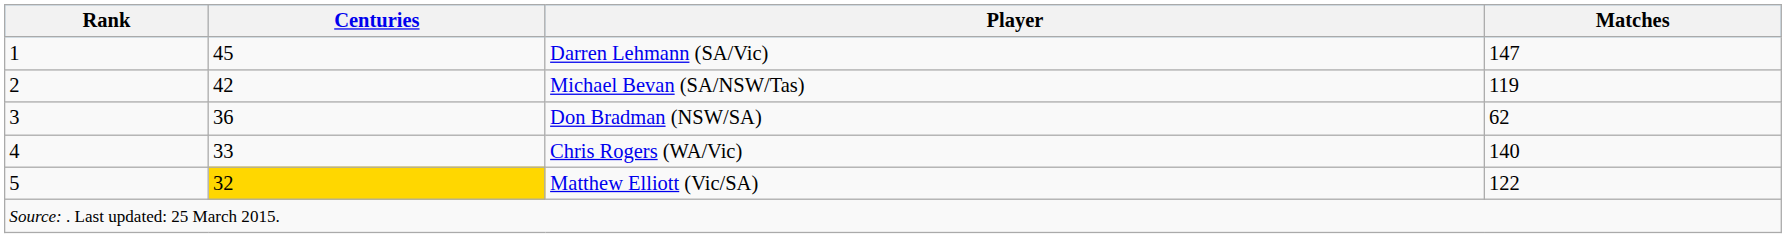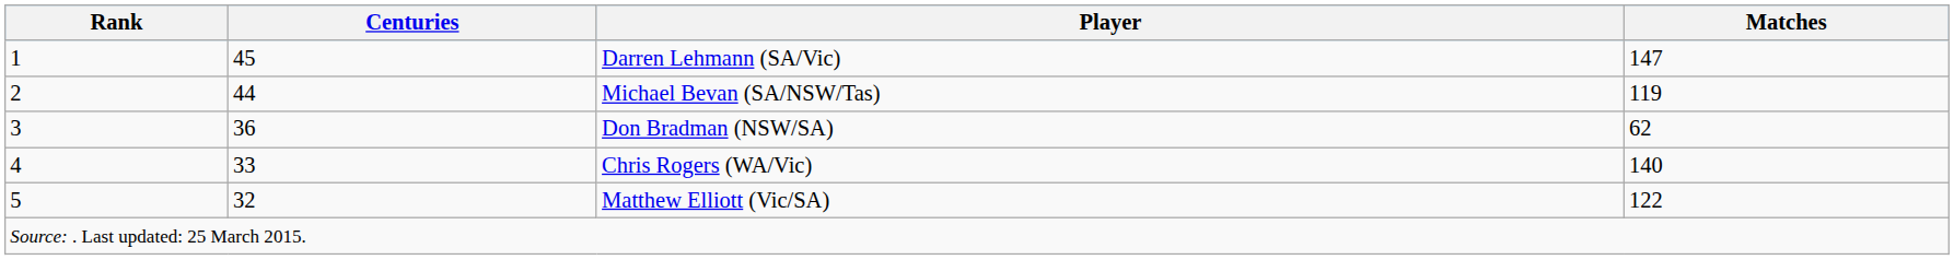Michael Bevan (SA/NSW/Tas) | Centuries: 42 -> 44
Matthew Elliott (Vic/SA) | Centuries: gold background -> no background
